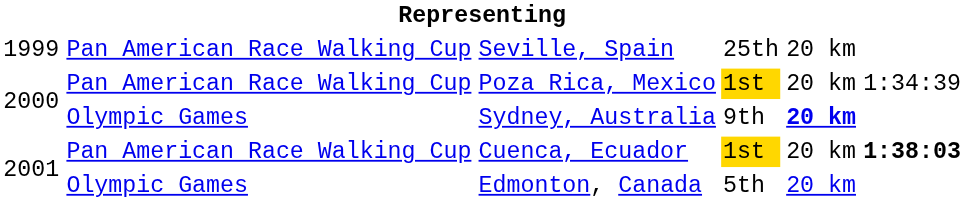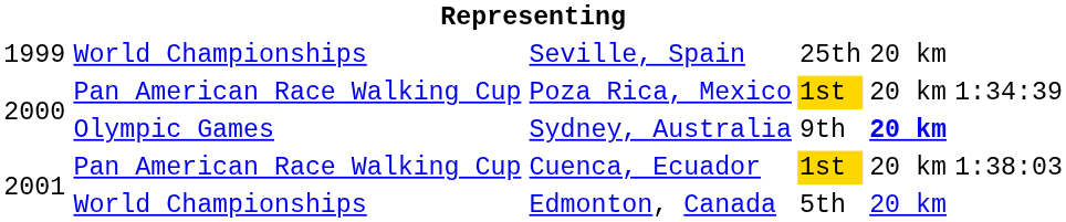Seville, Spain | column 2: Pan American Race Walking Cup -> World Championships
Cuenca, Ecuador | column 6: bold -> normal
Edmonton, Canada | column 2: Olympic Games -> World Championships
